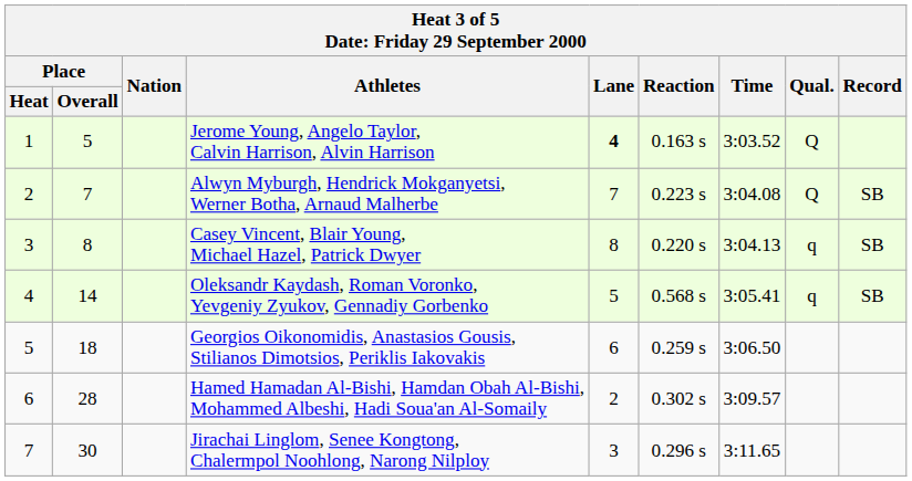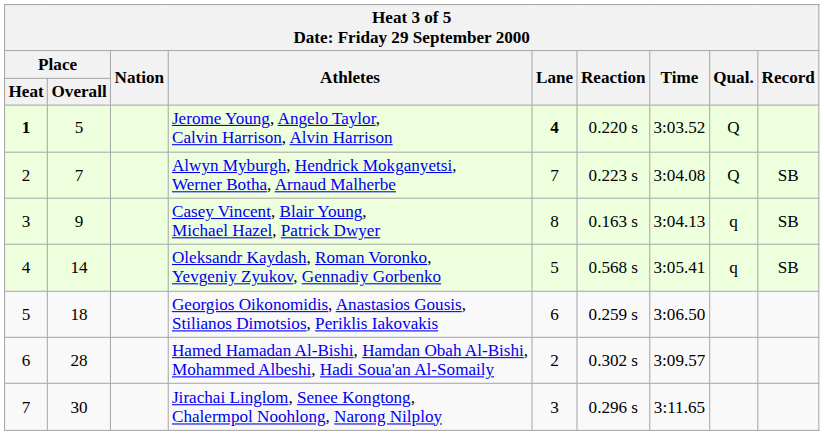Jerome Young, Angelo Taylor, Calvin Harrison, Alvin Harrison | Place / Heat: normal -> bold
Jerome Young, Angelo Taylor, Calvin Harrison, Alvin Harrison | Reaction: 0.163 s -> 0.220 s
Casey Vincent, Blair Young, Michael Hazel, Patrick Dwyer | Place / Overall: 8 -> 9
Casey Vincent, Blair Young, Michael Hazel, Patrick Dwyer | Reaction: 0.220 s -> 0.163 s
